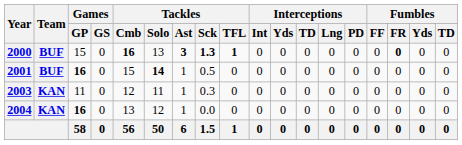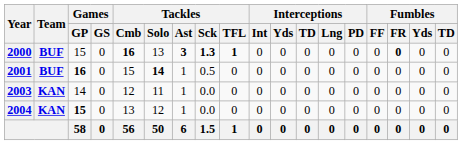2003 | Games / GP: 11 -> 14
2003 | Tackles / Sck: 0.3 -> 0.0
2004 | Games / GP: 16 -> 15
